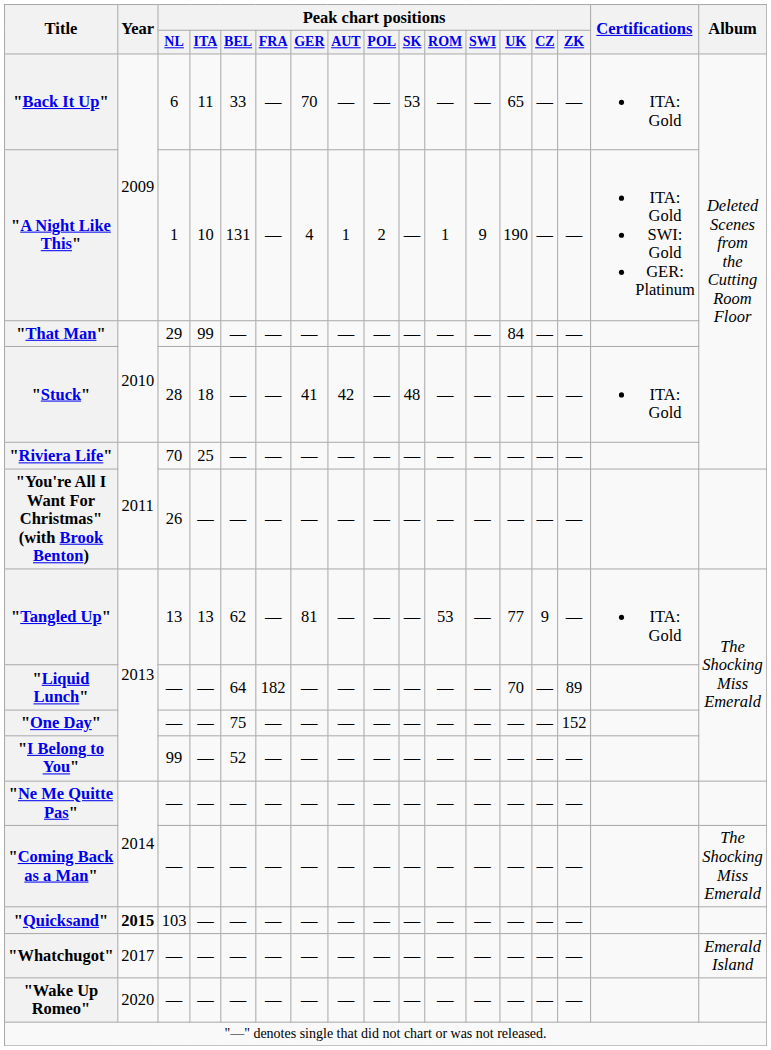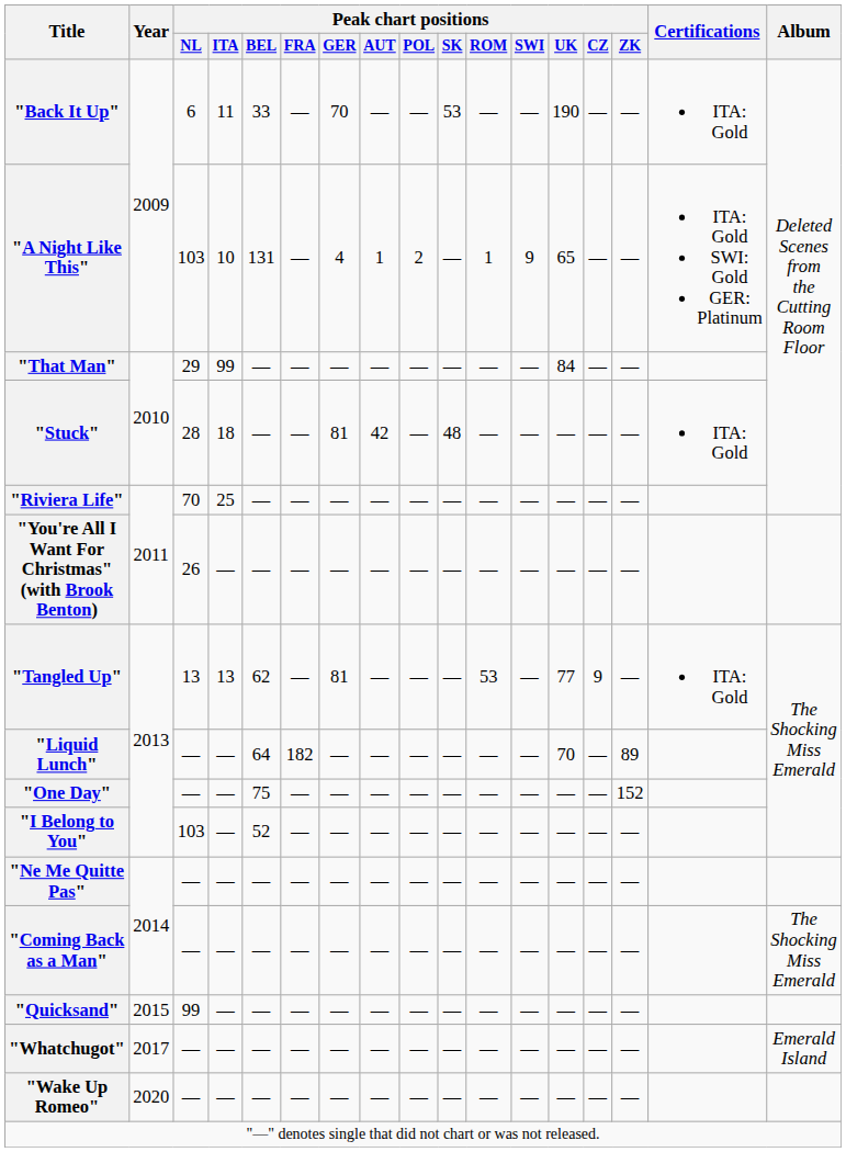"Back It Up" | Peak chart positions / UK: 65 -> 190
"A Night Like This" | Peak chart positions / NL: 1 -> 103
"A Night Like This" | Peak chart positions / UK: 190 -> 65
"Stuck" | Peak chart positions / GER: 41 -> 81
"I Belong to You" | Peak chart positions / NL: 99 -> 103
"Quicksand" | Year: bold -> normal
"Quicksand" | Peak chart positions / NL: 103 -> 99
